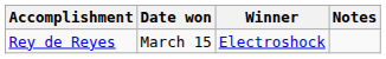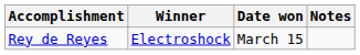columns swapped: Winner <-> Date won
